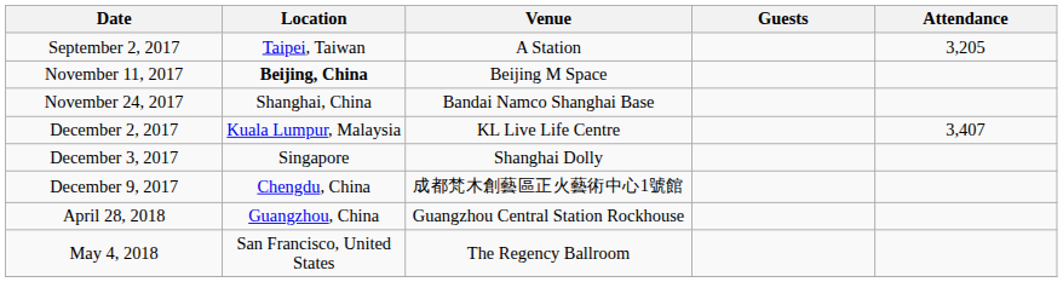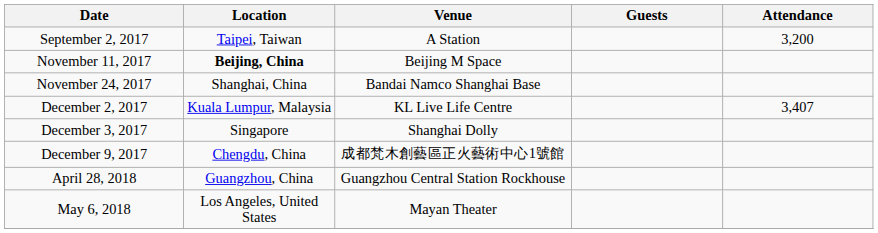September 2, 2017 | Attendance: 3,205 -> 3,200
- row: May 4, 2018 | San Francisco, United States | The Regency Ballroom
+ row: May 6, 2018 | Los Angeles, United States | Mayan Theater
